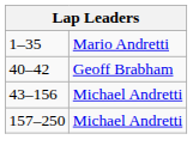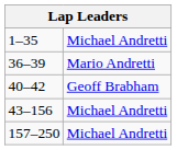1–35 | column 2: Mario Andretti -> Michael Andretti
+ row: 36–39 | Mario Andretti
